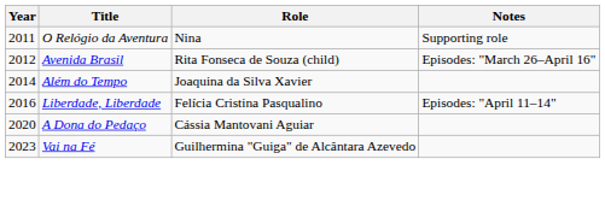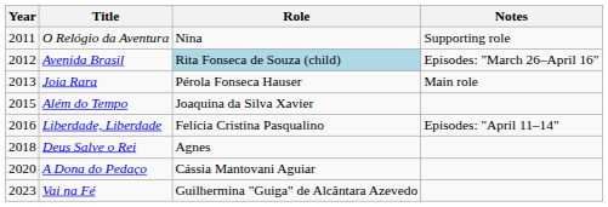Avenida Brasil | Role: no background -> lightblue background
+ row: 2013 | Joia Rara | Pérola Fonseca Hauser | Main role
Além do Tempo | Year: 2014 -> 2015
+ row: 2018 | Deus Salve o Rei | Agnes
